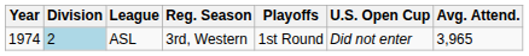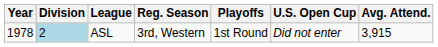ASL | Year: 1974 -> 1978
ASL | Avg. Attend.: 3,965 -> 3,915
